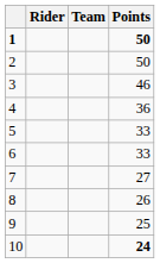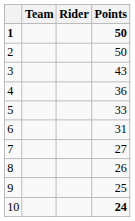columns swapped: Rider <-> Team
3 | Points: 46 -> 43
6 | Points: 33 -> 31
